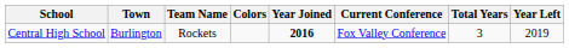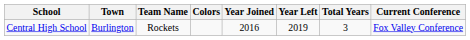columns swapped: Year Left <-> Current Conference
Central High School | Year Joined: bold -> normal
